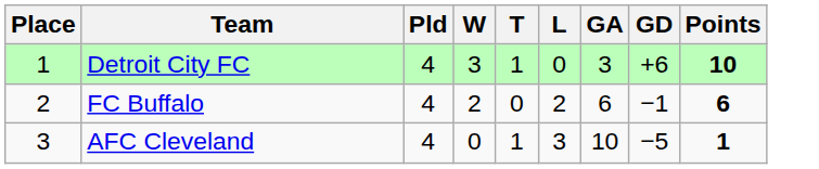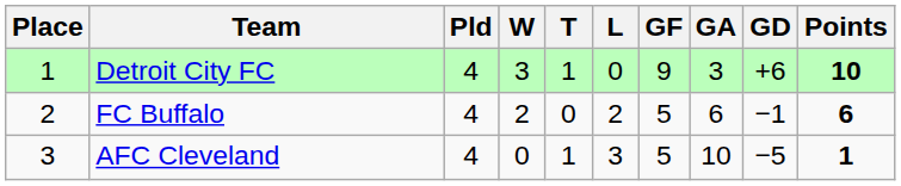+ column: GF | 9 | 5 | 5
